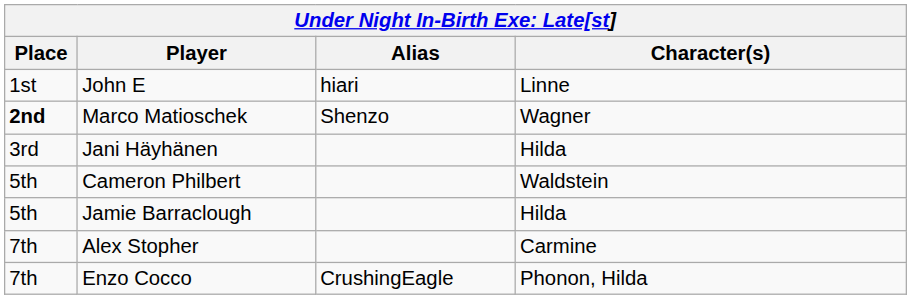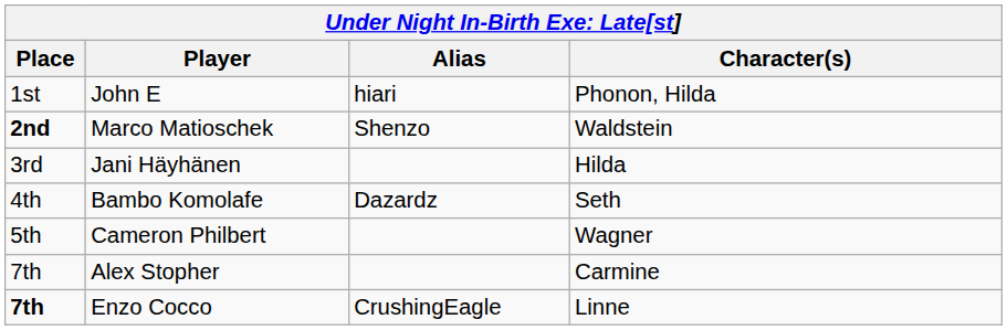John E | Character(s): Linne -> Phonon, Hilda
Marco Matioschek | Character(s): Wagner -> Waldstein
+ row: 4th | Bambo Komolafe | Dazardz | Seth
Cameron Philbert | Character(s): Waldstein -> Wagner
- row: 5th | Jamie Barraclough | Hilda
Enzo Cocco | Place: normal -> bold
Enzo Cocco | Character(s): Phonon, Hilda -> Linne
